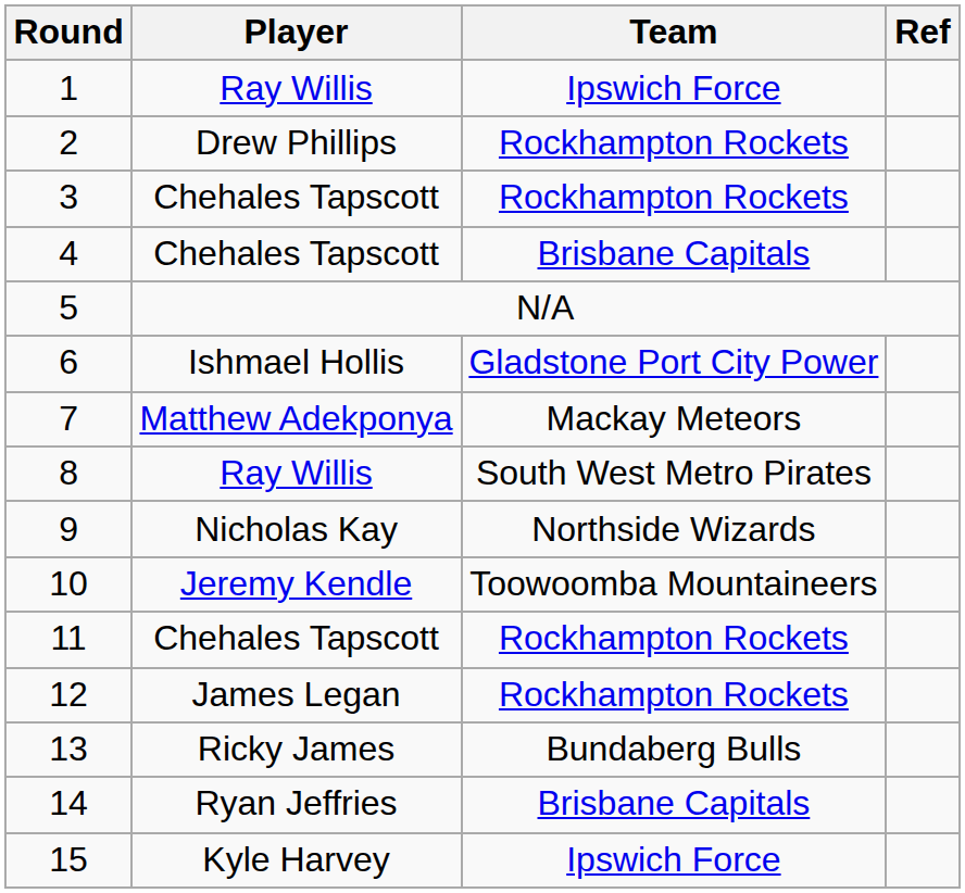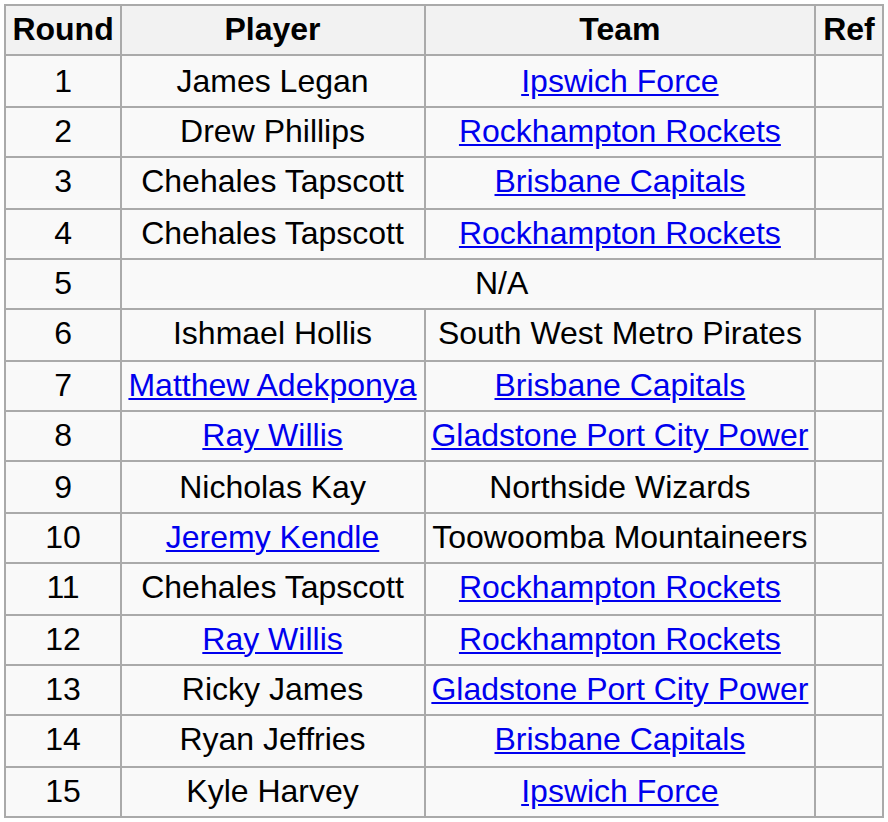1 | Player: Ray Willis -> James Legan
3 | Team: Rockhampton Rockets -> Brisbane Capitals
4 | Team: Brisbane Capitals -> Rockhampton Rockets
6 | Team: Gladstone Port City Power -> South West Metro Pirates
7 | Team: Mackay Meteors -> Brisbane Capitals
8 | Team: South West Metro Pirates -> Gladstone Port City Power
12 | Player: James Legan -> Ray Willis
13 | Team: Bundaberg Bulls -> Gladstone Port City Power
